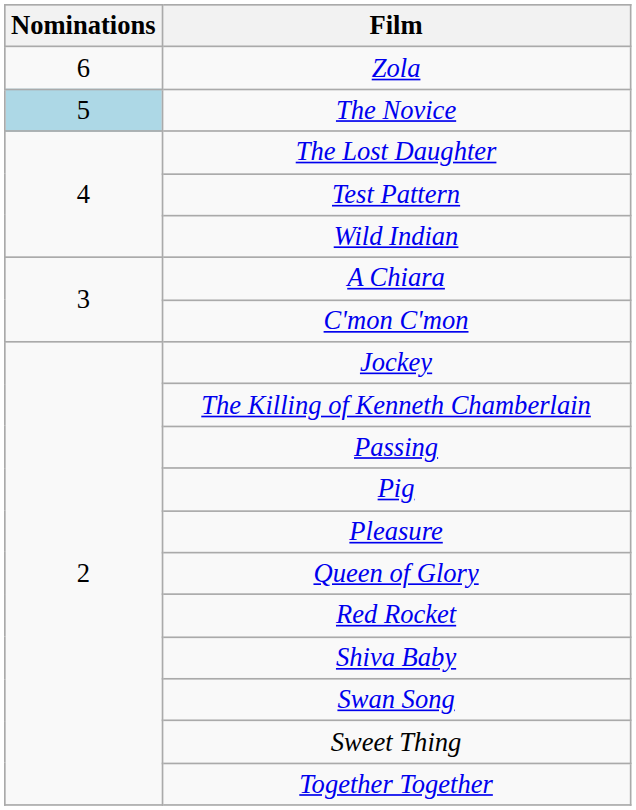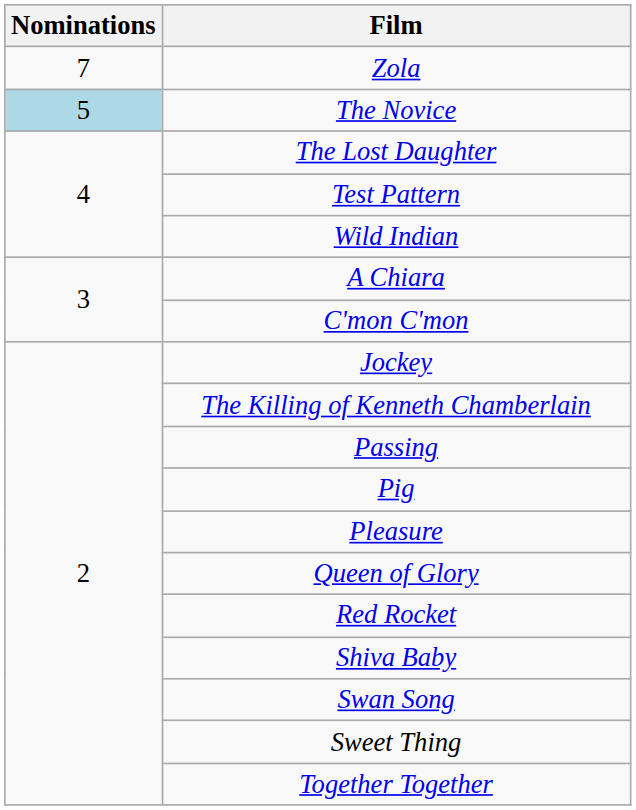Zola | Nominations: 6 -> 7
